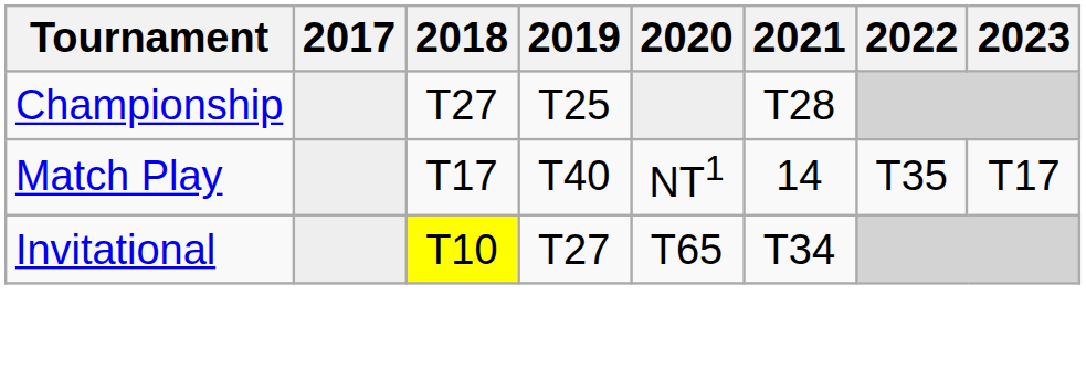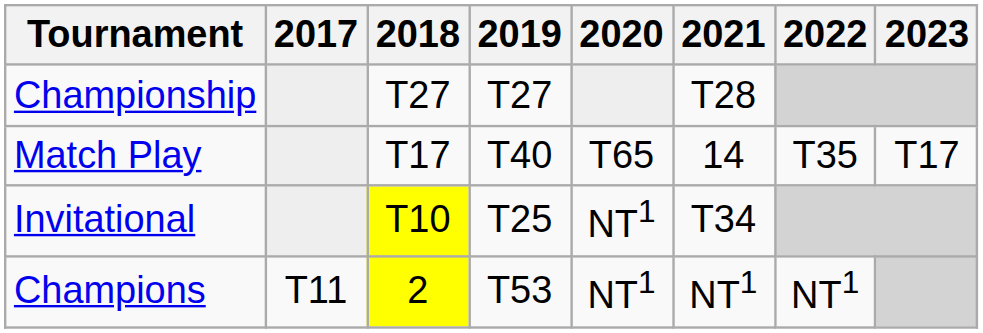Championship | 2019: T25 -> T27
Match Play | 2020: NT1 -> T65
Invitational | 2019: T27 -> T25
Invitational | 2020: T65 -> NT1
+ row: Champions | T11 | 2 | T53 | NT1 | NT1 | NT1
